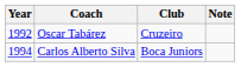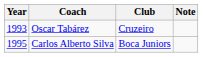Oscar Tabárez | Year: 1992 -> 1993
Carlos Alberto Silva | Year: 1994 -> 1995
